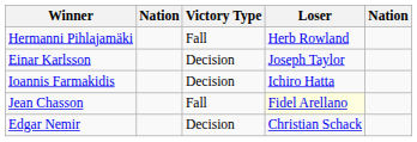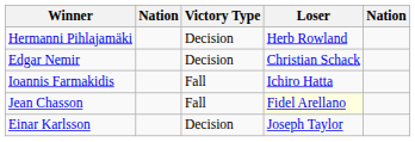Hermanni Pihlajamäki | Victory Type: Fall -> Decision
rows swapped: Edgar Nemir <-> Einar Karlsson
Ioannis Farmakidis | Victory Type: Decision -> Fall
